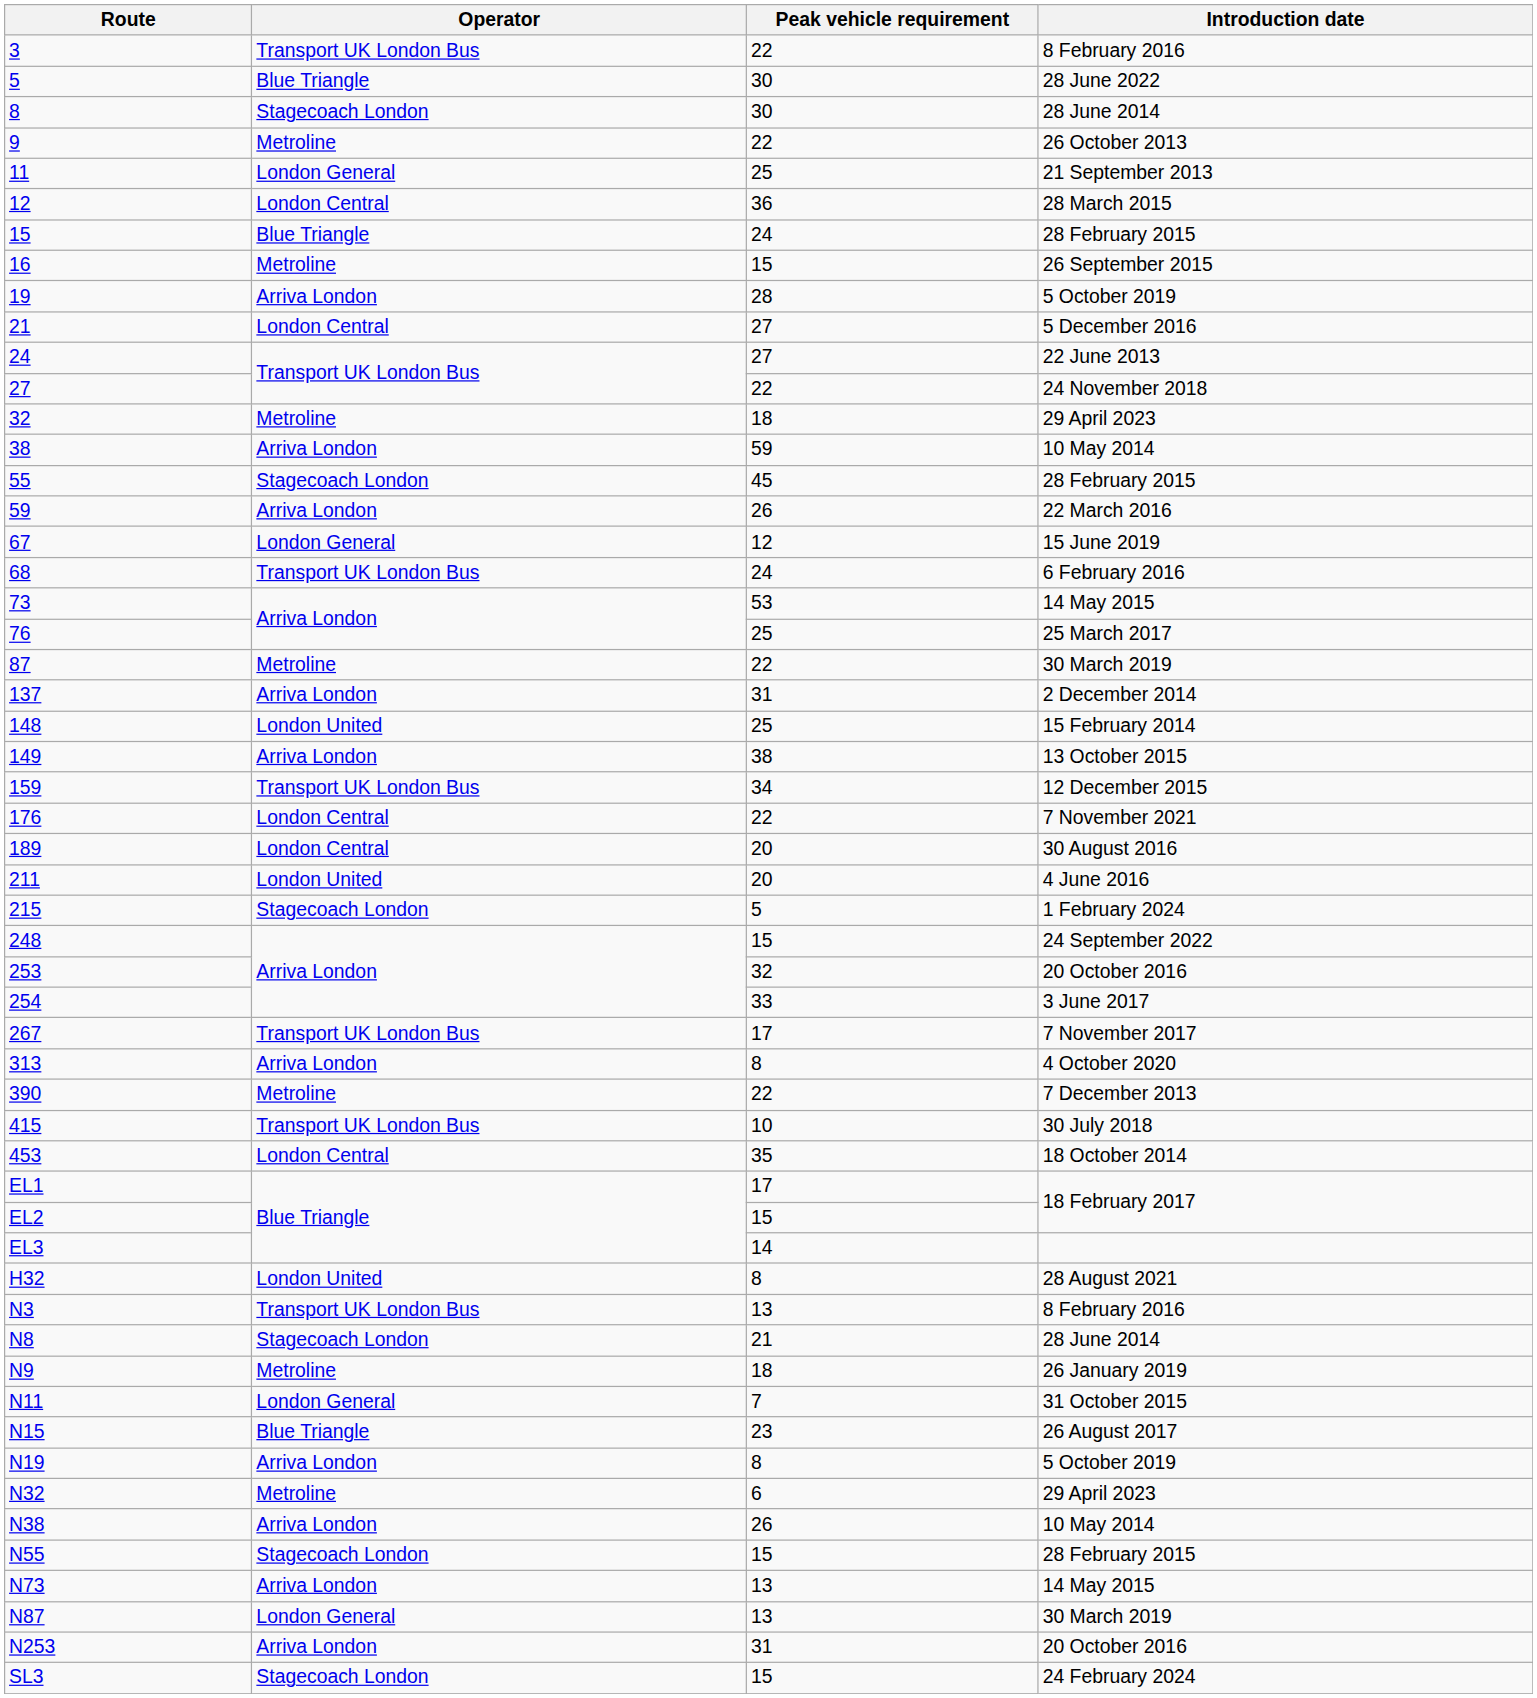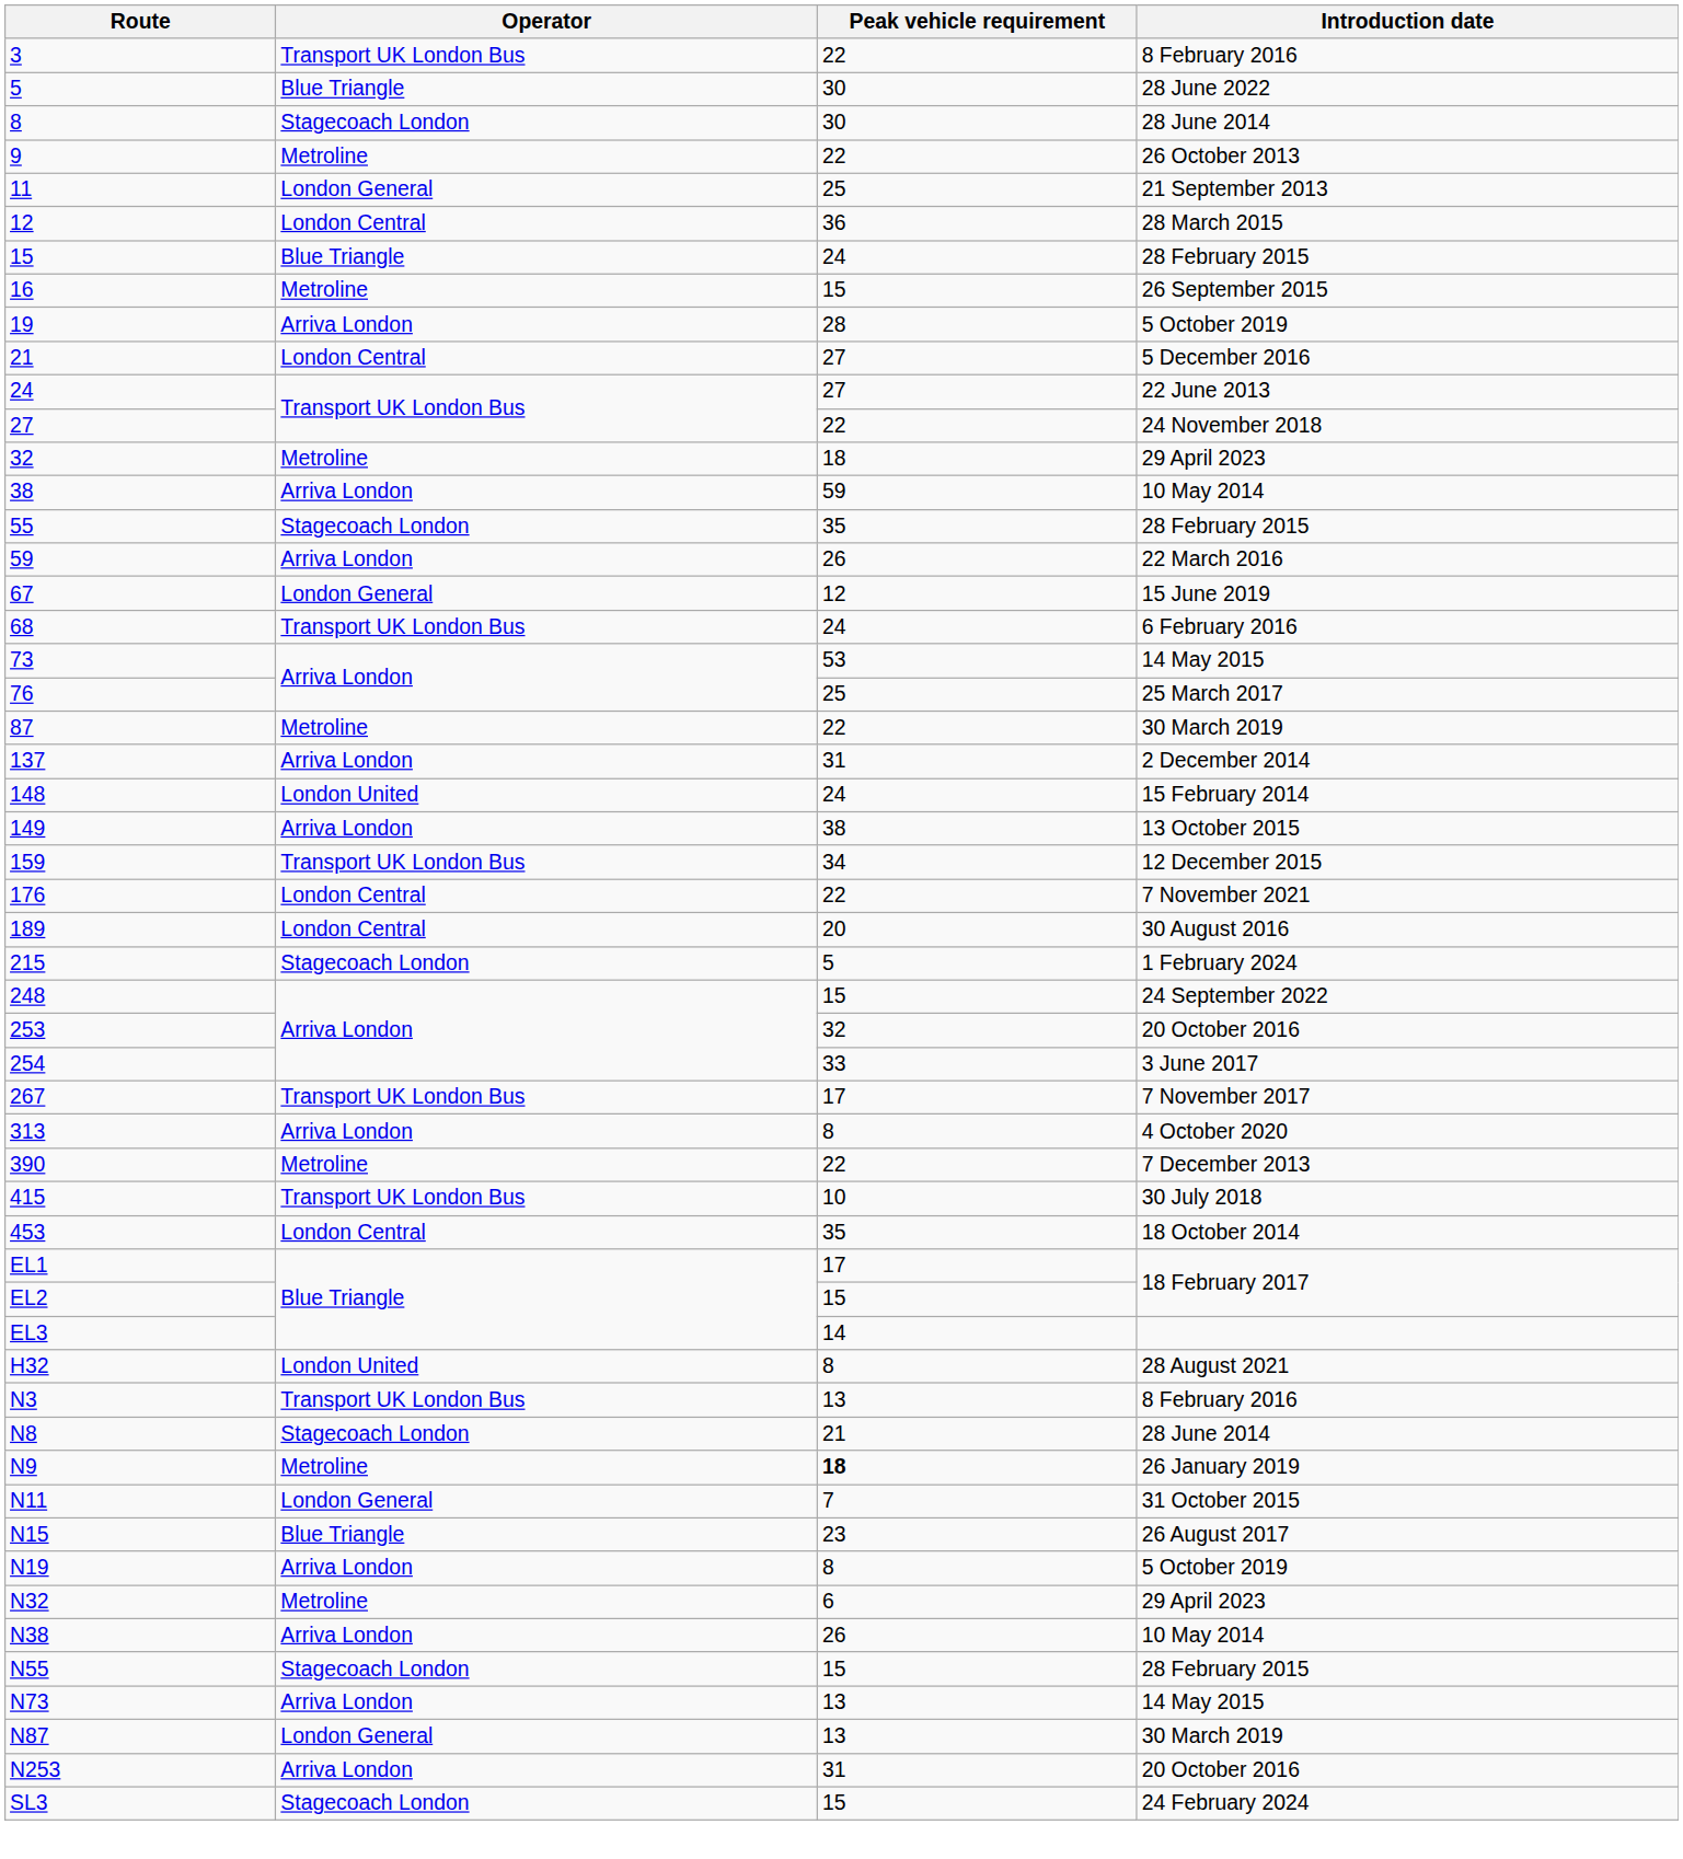55 | Peak vehicle requirement: 45 -> 35
148 | Peak vehicle requirement: 25 -> 24
- row: 211 | London United | 20 | 4 June 2016
N9 | Peak vehicle requirement: normal -> bold
